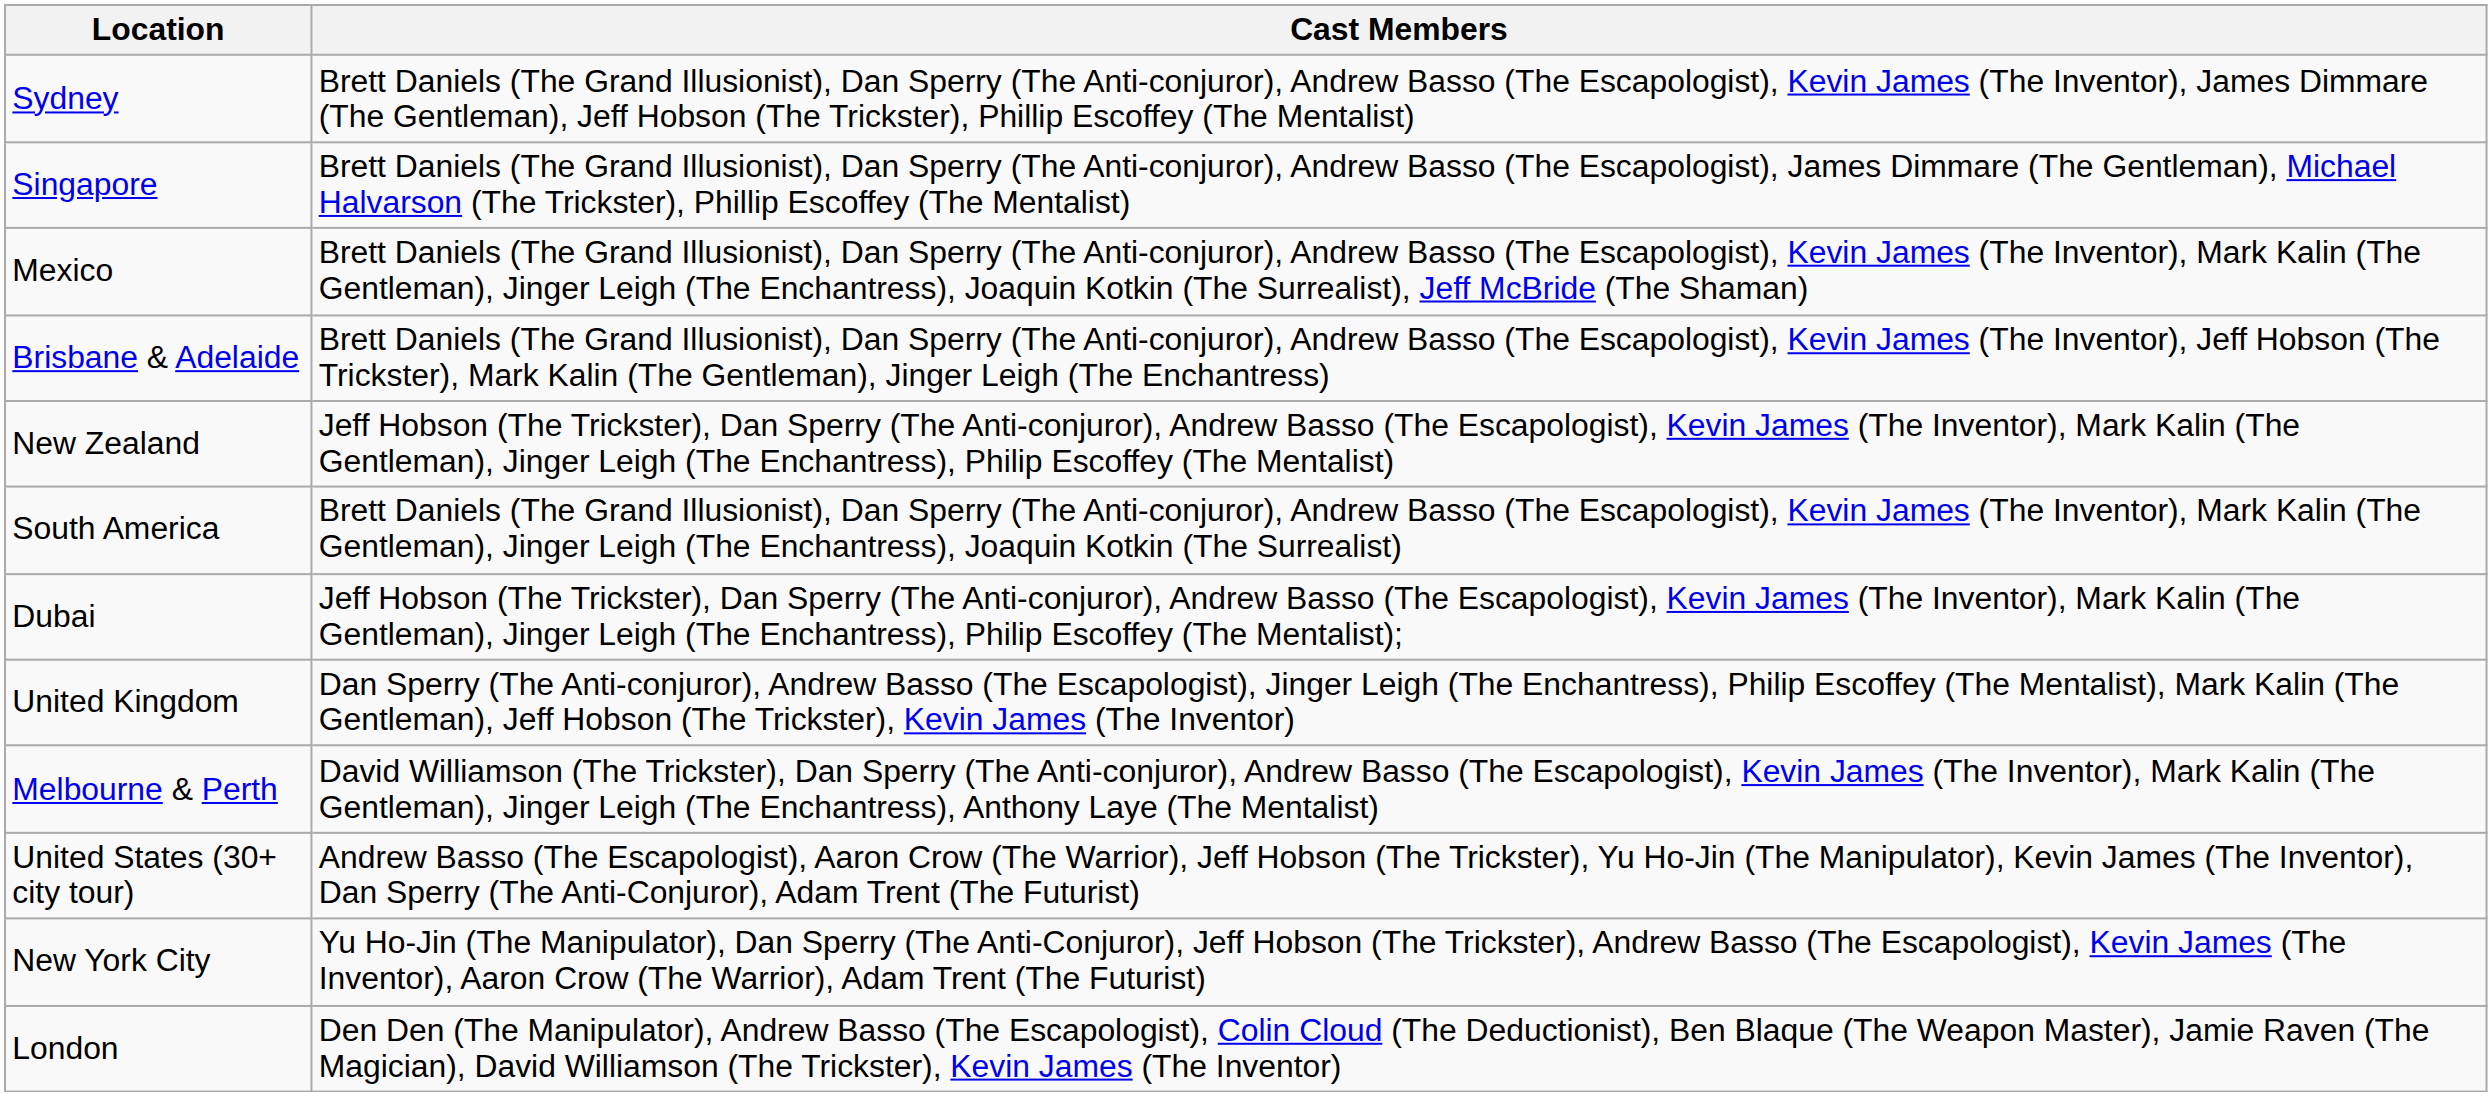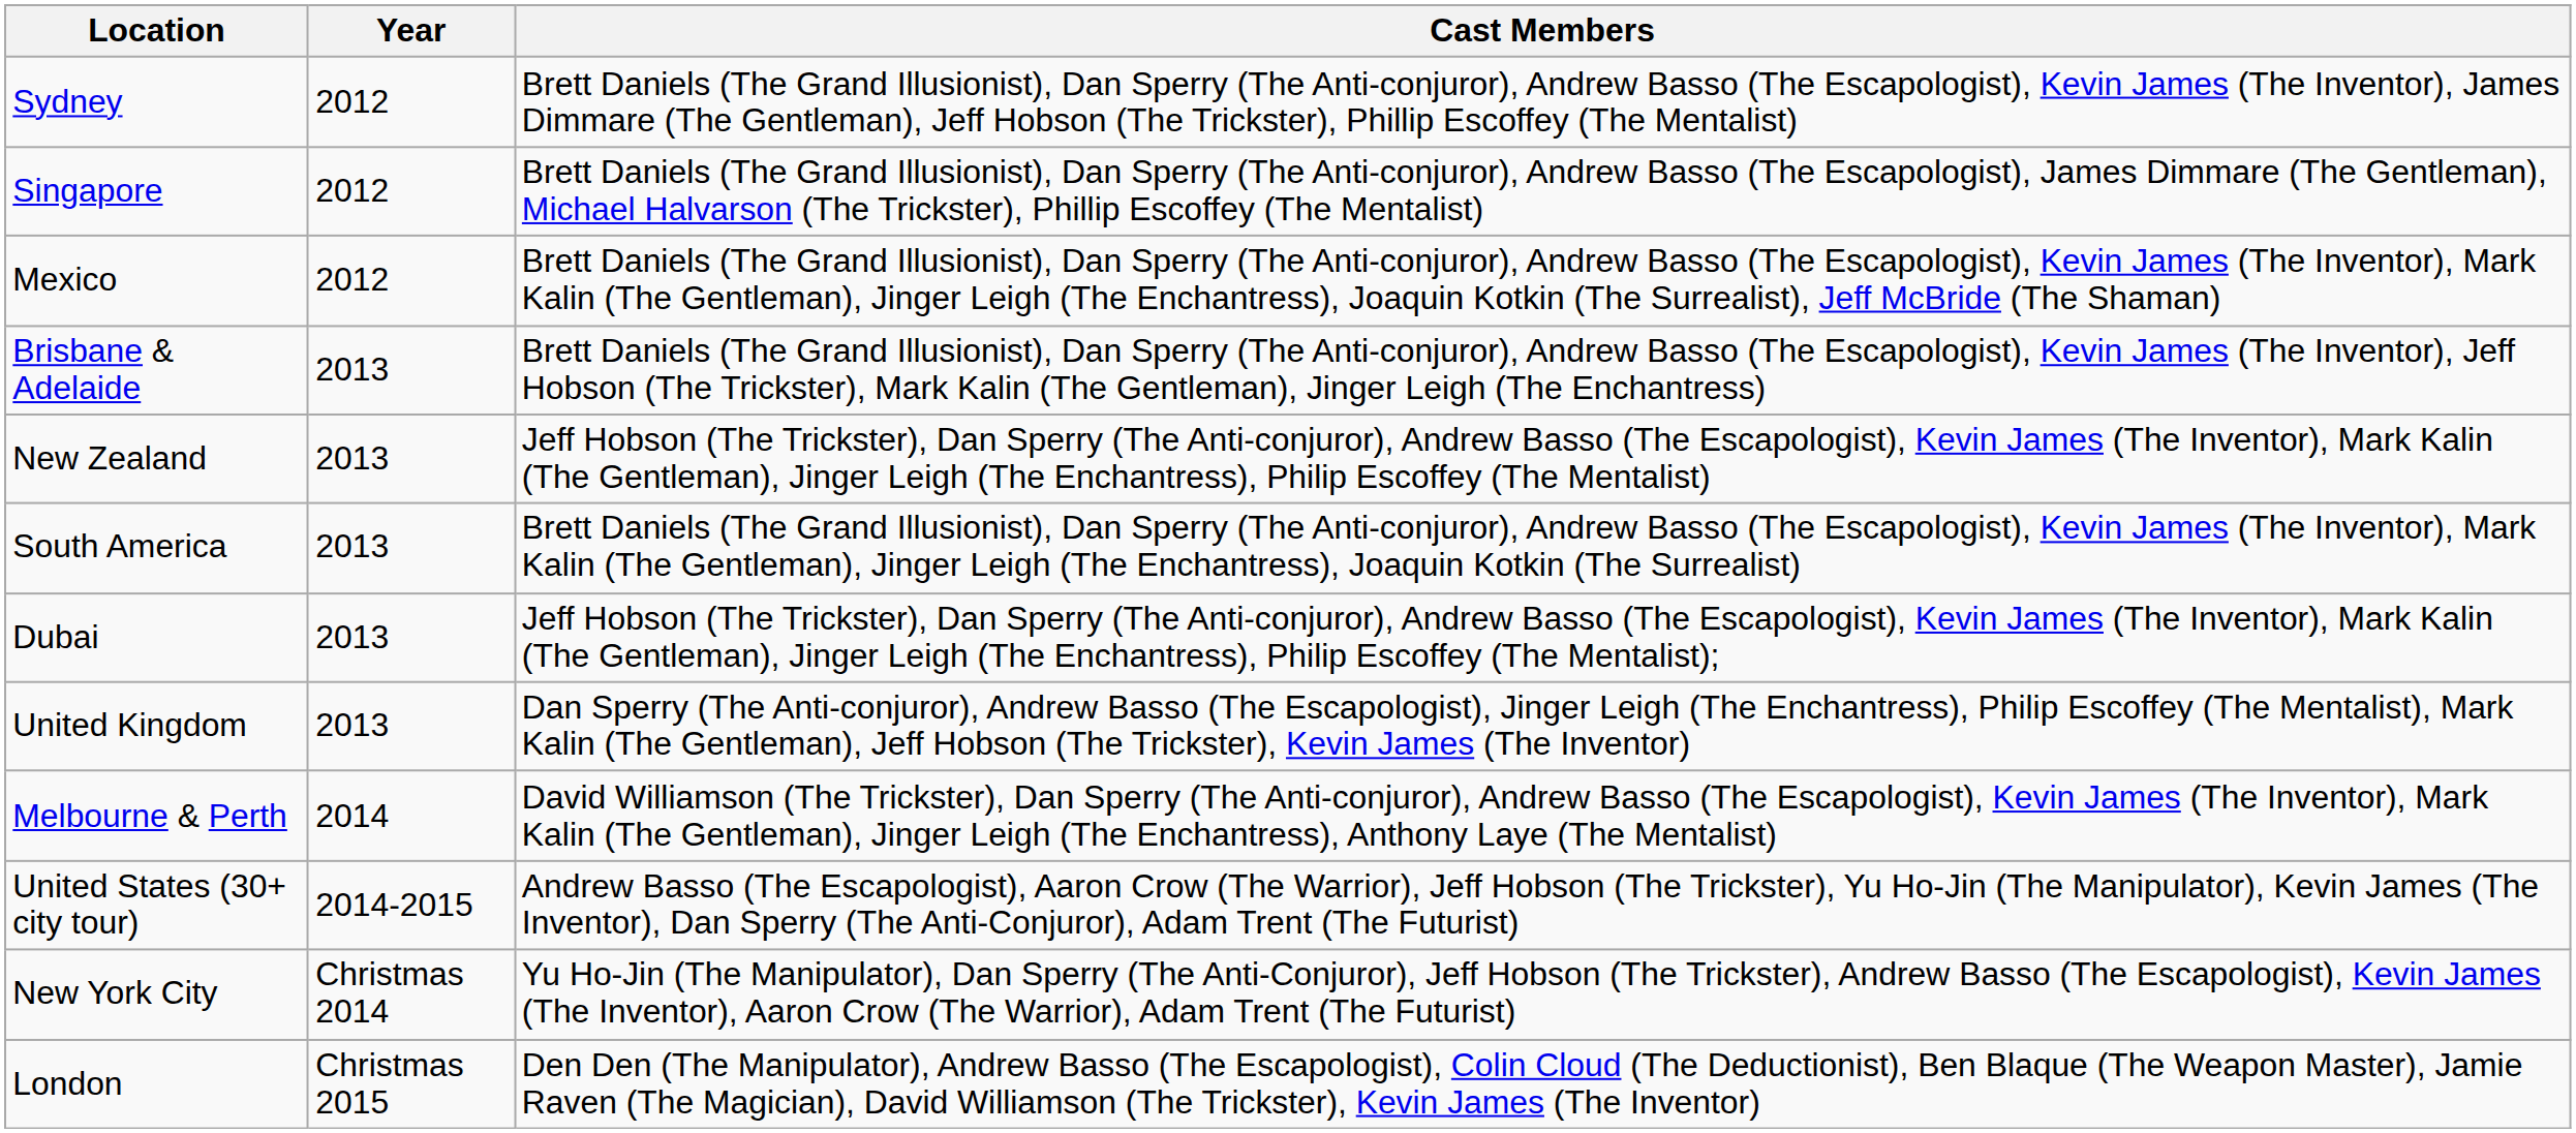+ column: Year | 2012 | 2012 | 2012 | 2013 | 2013 | 2013 | 2013 | 2013 | 2014 | 2014-2015 | Christmas 2014 | Christmas 2015
